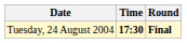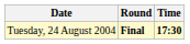columns swapped: Time <-> Round
